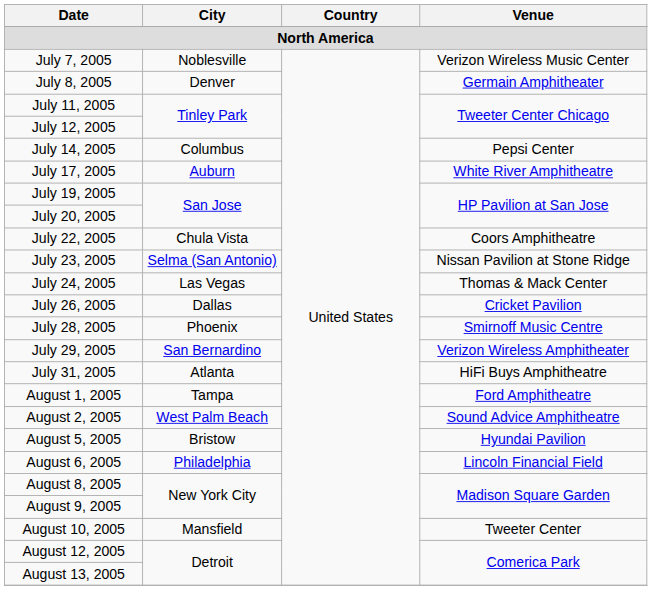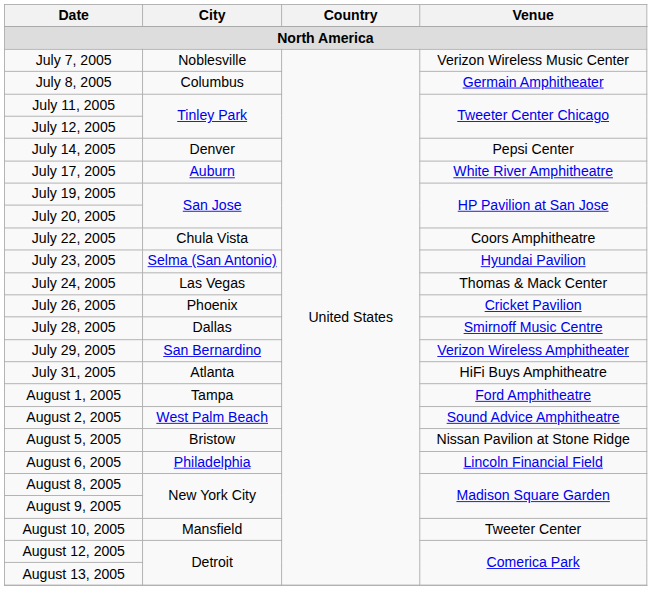July 8, 2005 | City: Denver -> Columbus
July 14, 2005 | City: Columbus -> Denver
July 23, 2005 | Venue: Nissan Pavilion at Stone Ridge -> Hyundai Pavilion
July 26, 2005 | City: Dallas -> Phoenix
July 28, 2005 | City: Phoenix -> Dallas
August 5, 2005 | Venue: Hyundai Pavilion -> Nissan Pavilion at Stone Ridge
